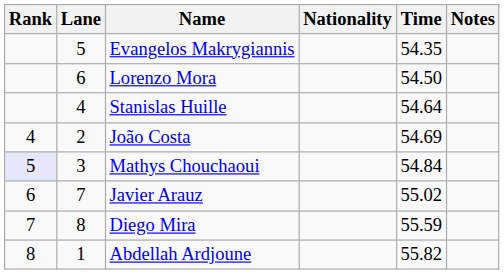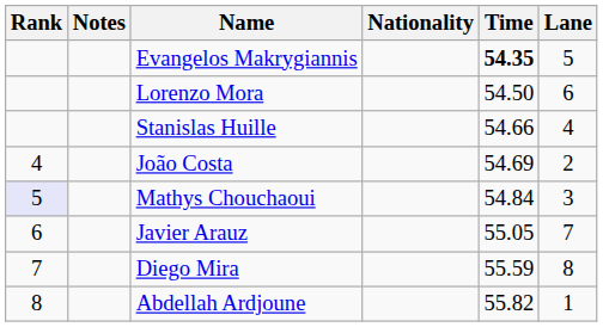columns swapped: Lane <-> Notes
Evangelos Makrygiannis | Time: normal -> bold
Stanislas Huille | Time: 54.64 -> 54.66
Javier Arauz | Time: 55.02 -> 55.05
